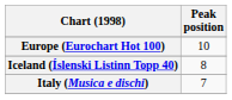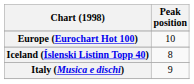Italy (Musica e dischi) | Peak position: 7 -> 9
